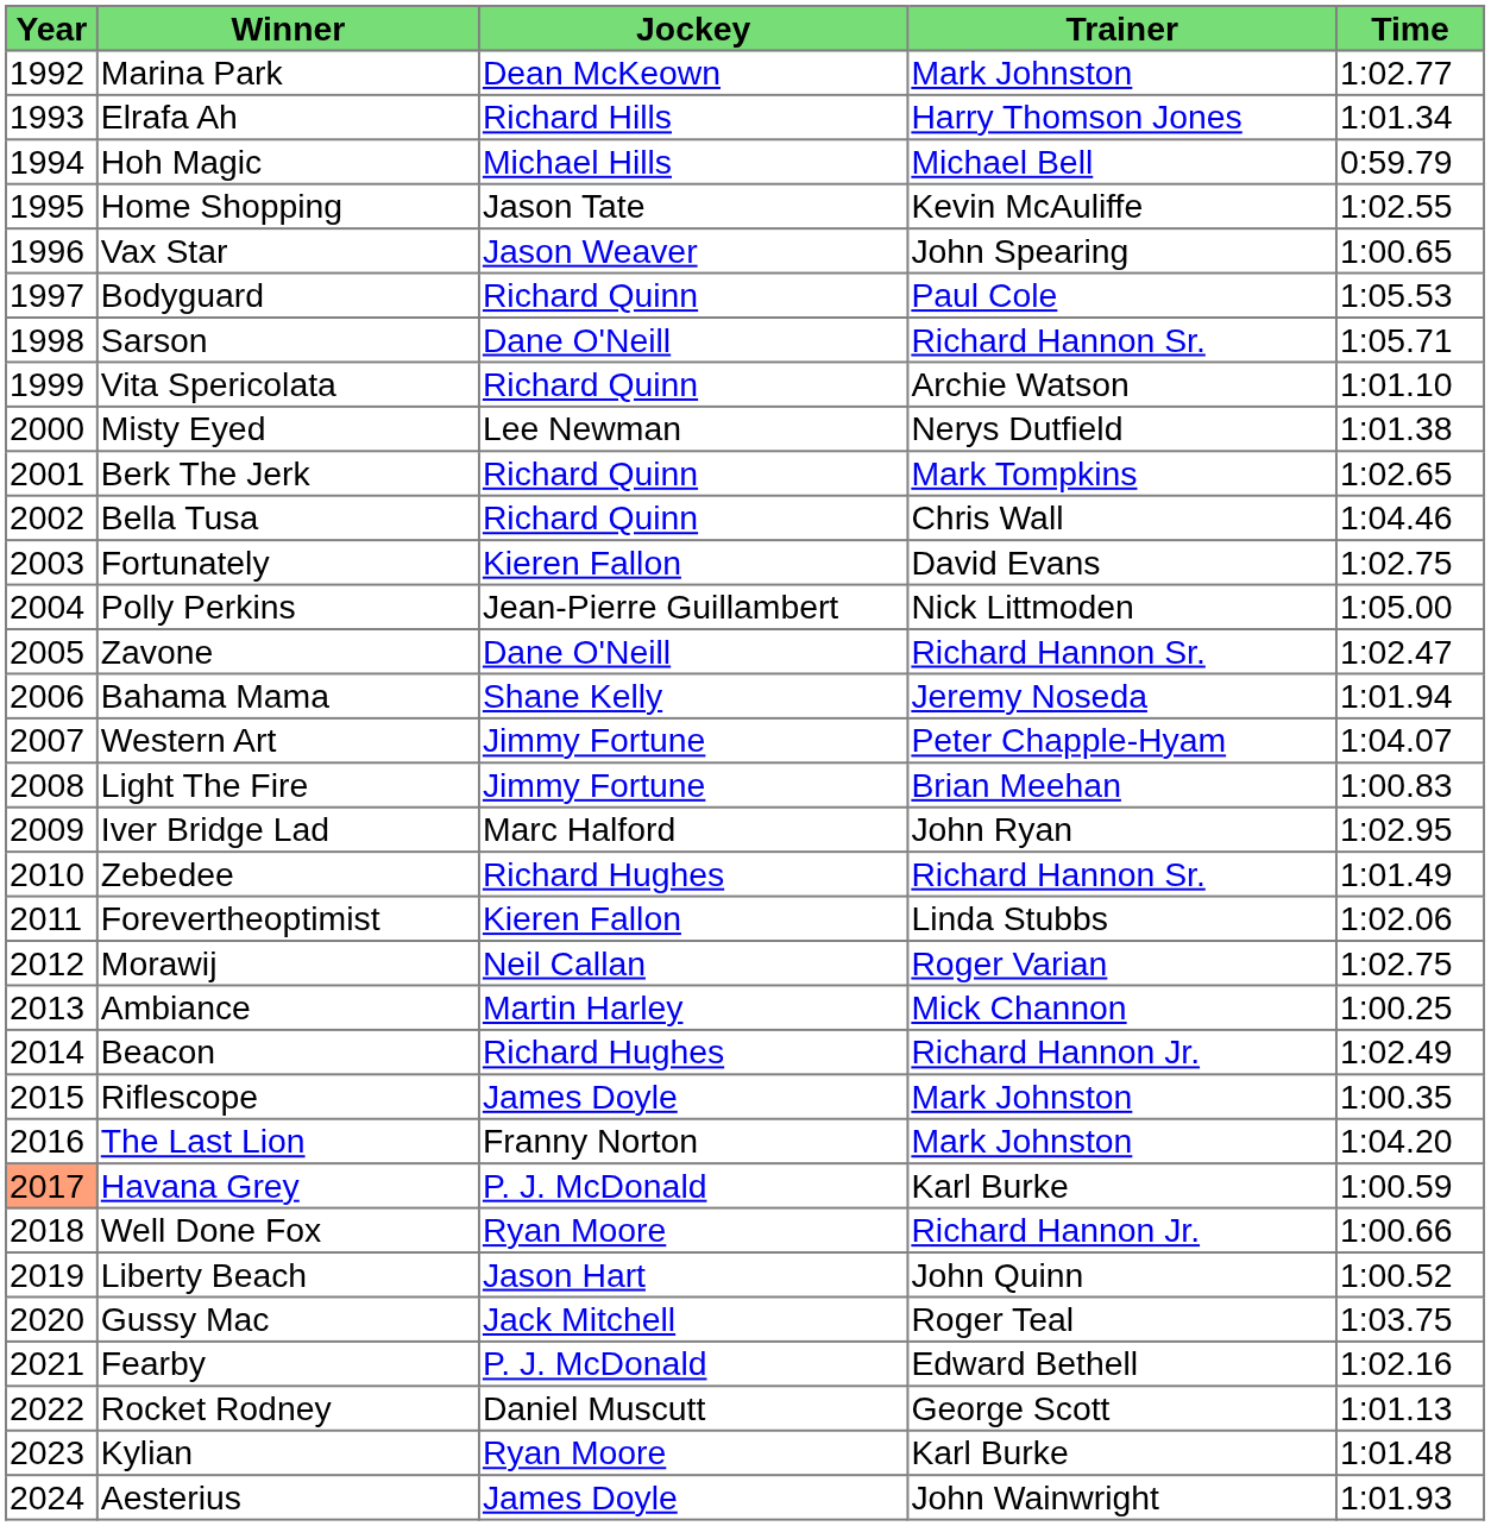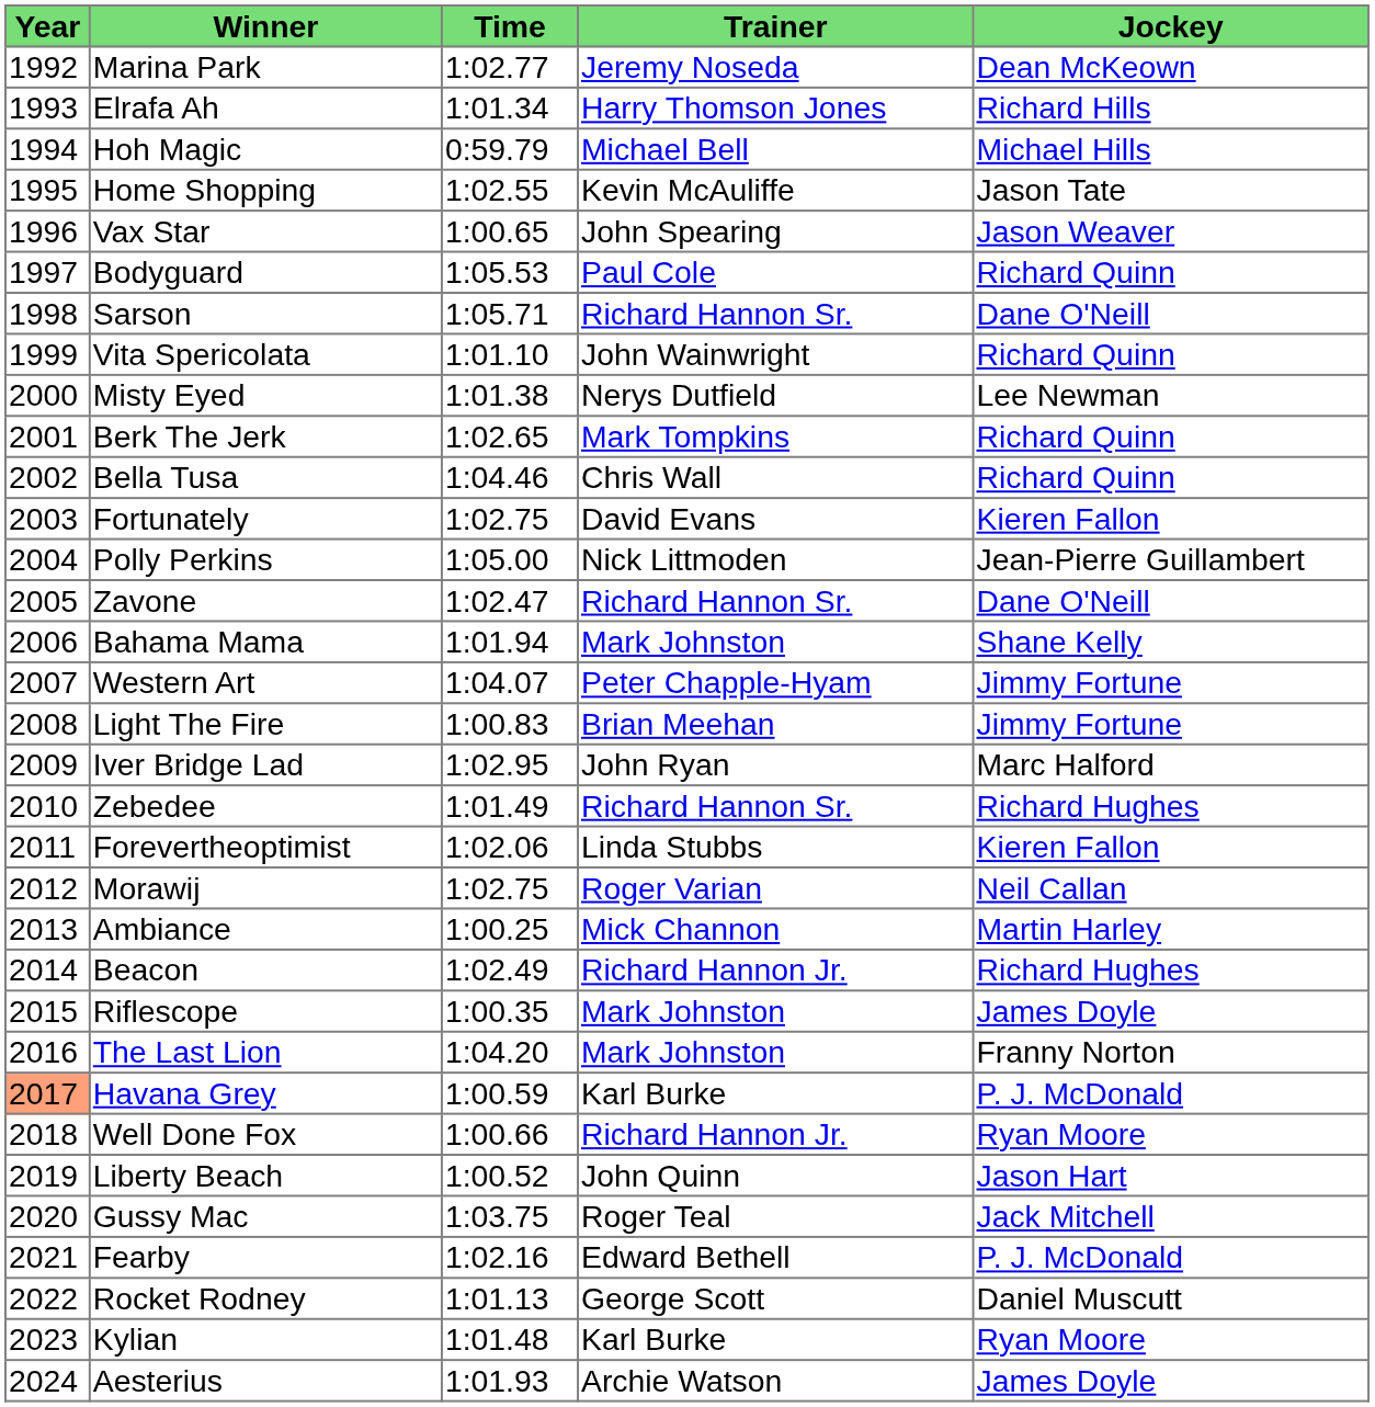columns swapped: Jockey <-> Time
Marina Park | Trainer: Mark Johnston -> Jeremy Noseda
Vita Spericolata | Trainer: Archie Watson -> John Wainwright
Bahama Mama | Trainer: Jeremy Noseda -> Mark Johnston
Aesterius | Trainer: John Wainwright -> Archie Watson
